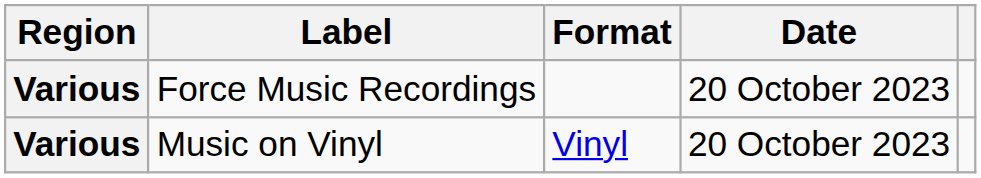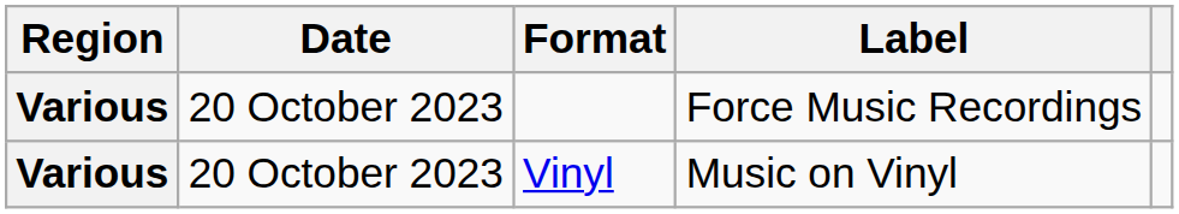columns swapped: Date <-> Label
